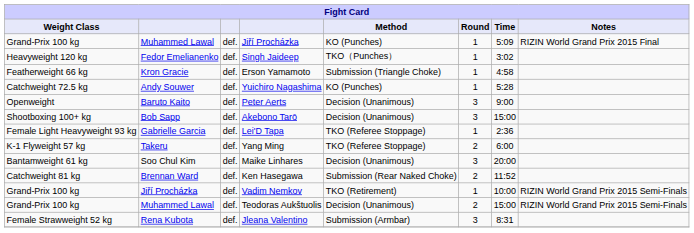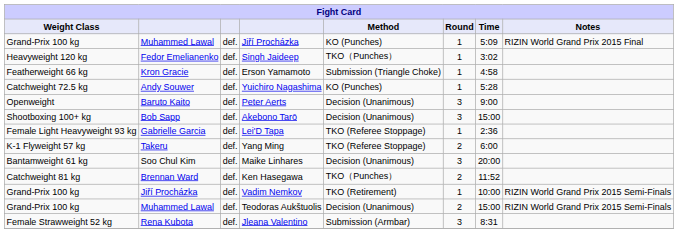Ken Hasegawa | Method: Submission (Rear Naked Choke) -> TKO（Punches）
